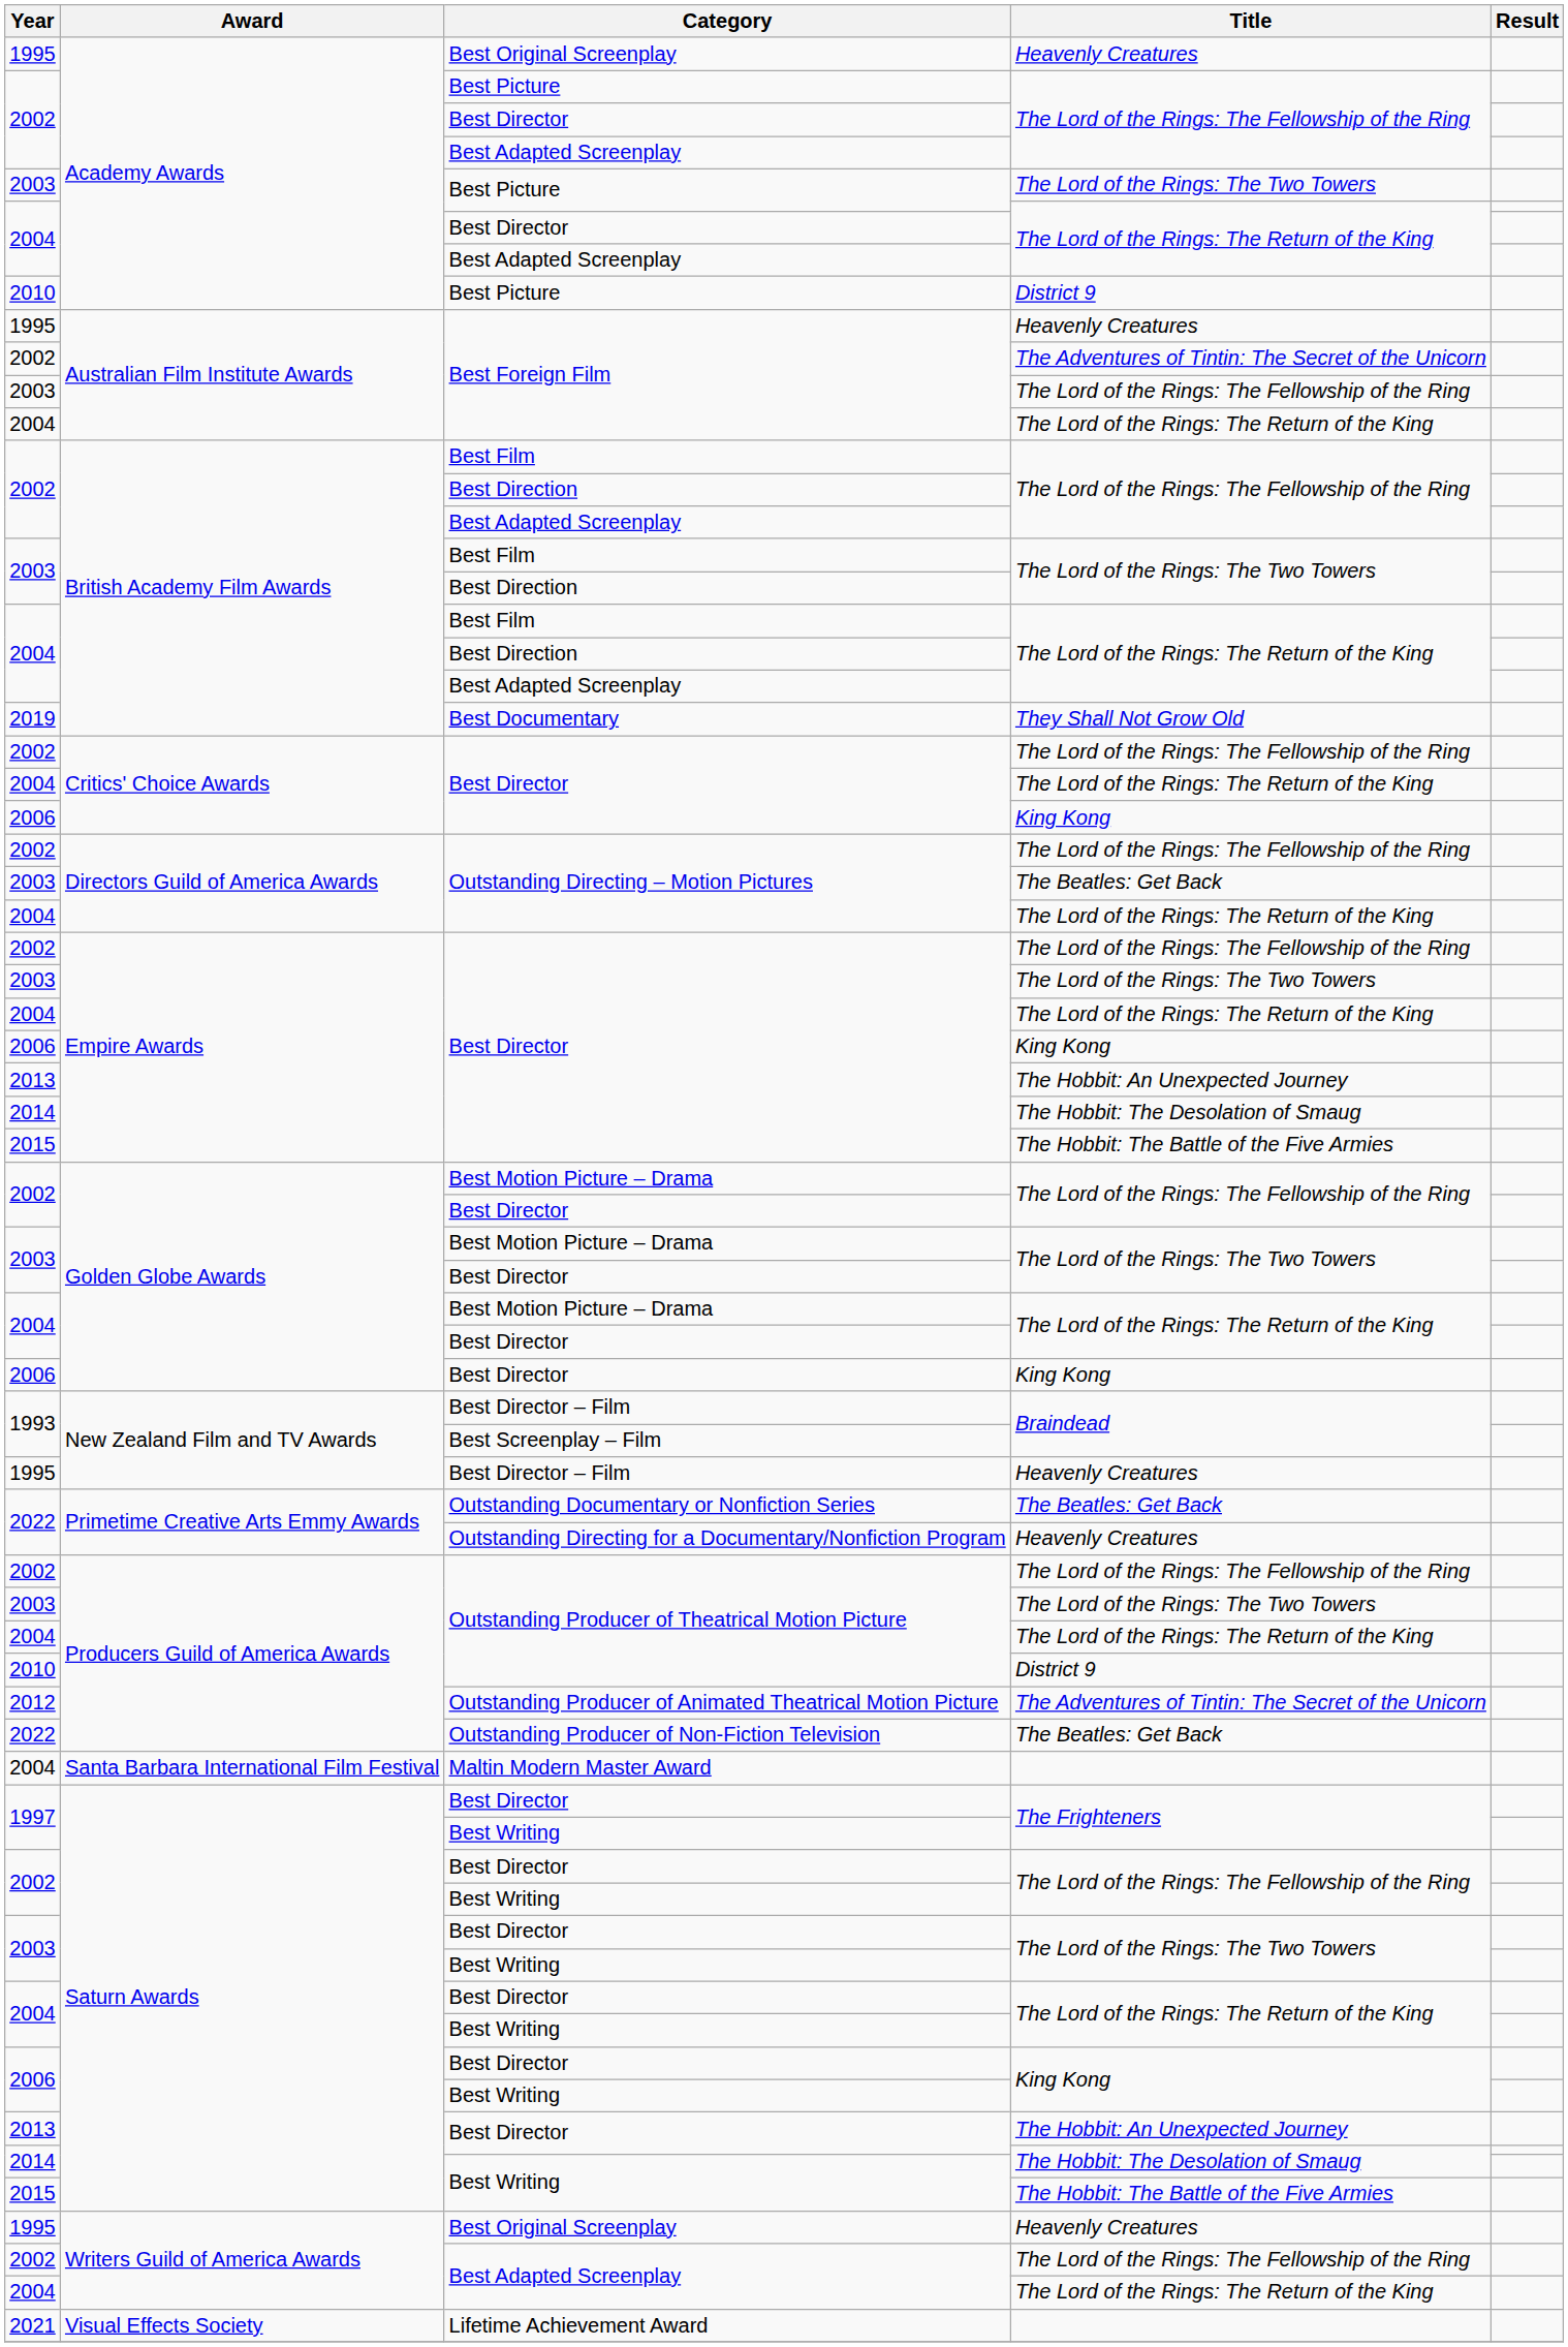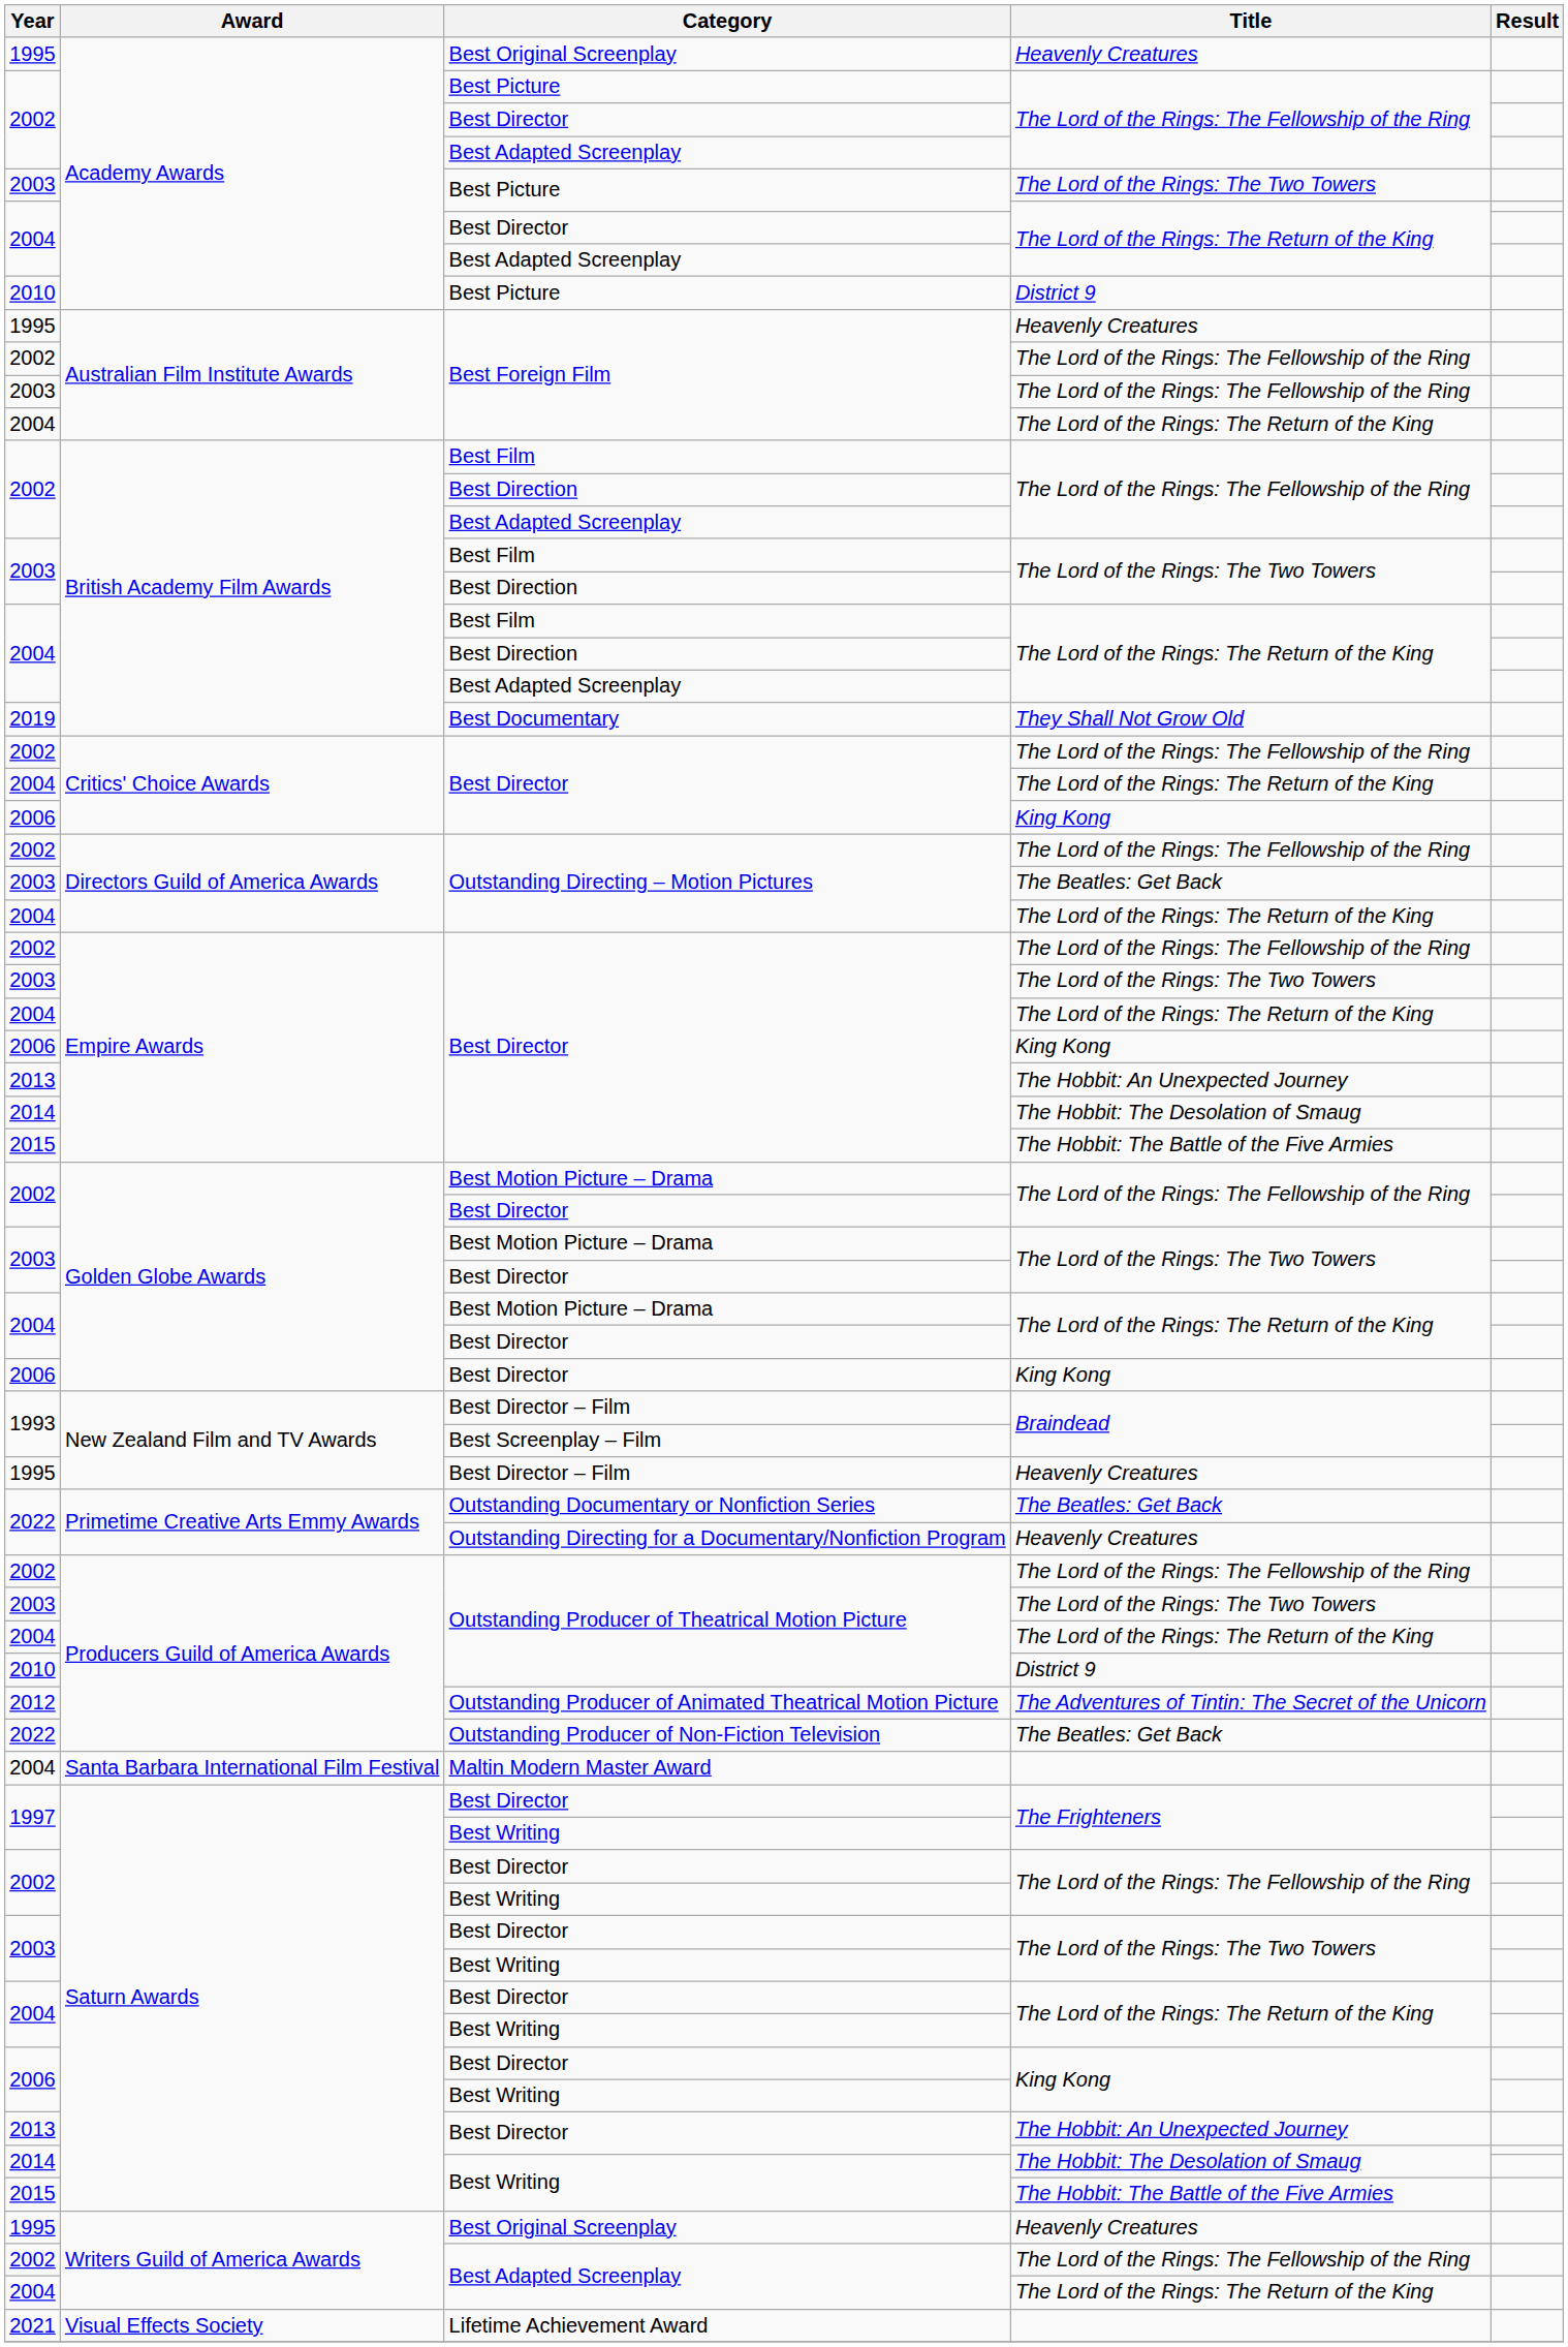2002 / Best Foreign Film | Title: The Adventures of Tintin: The Secret of the Unicorn -> The Lord of the Rings: The Fellowship of the Ring
